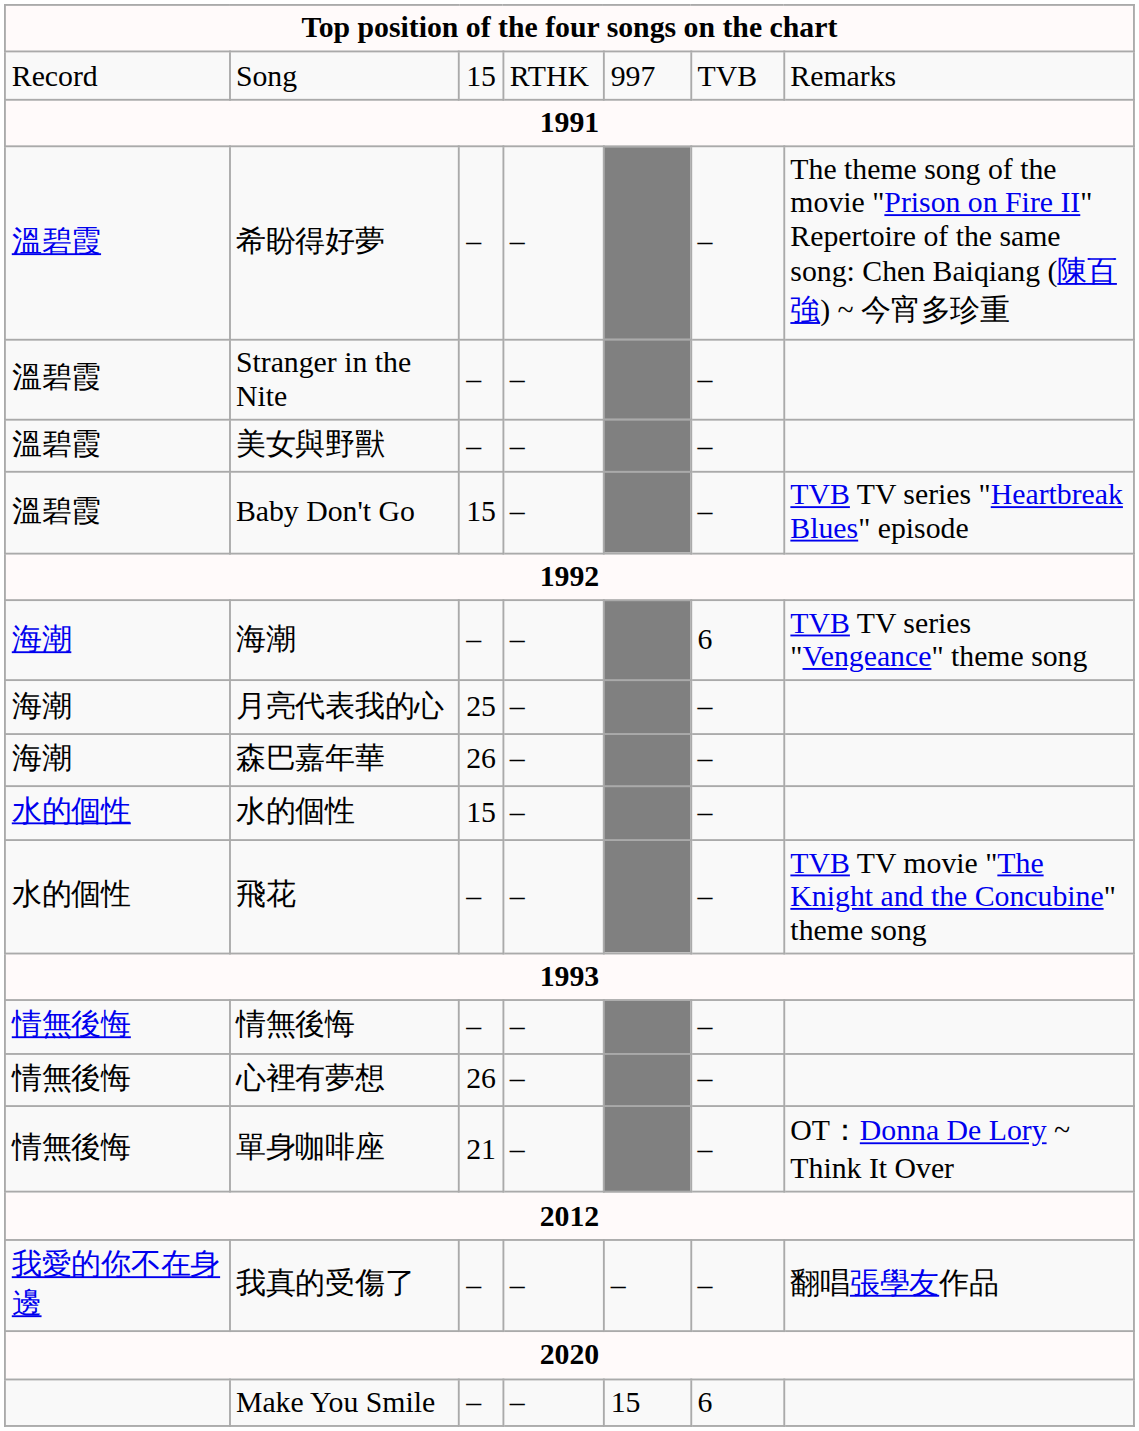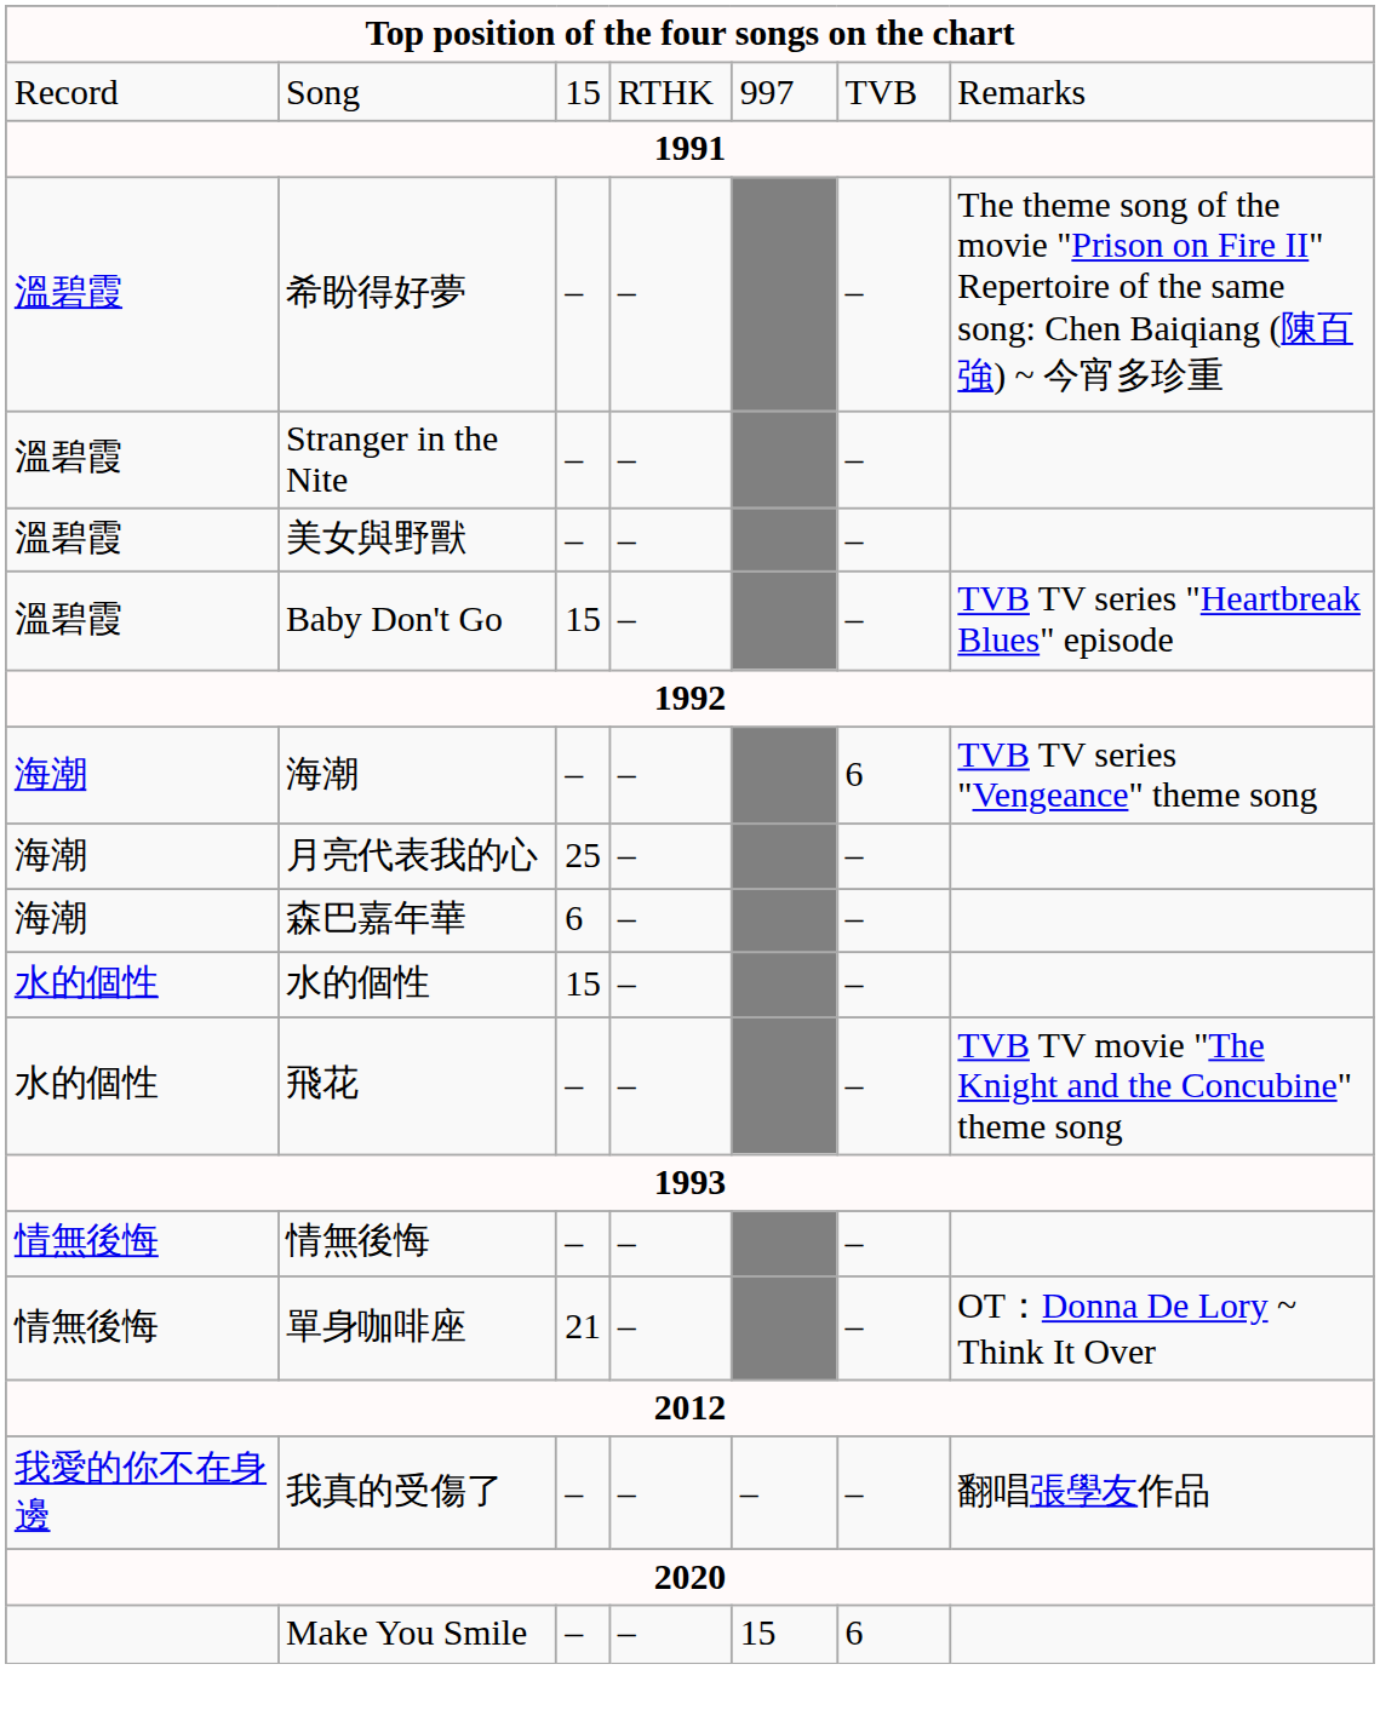森巴嘉年華 | column 3: 26 -> 6
- row: 情無後悔 | 心裡有夢想 | 26 | – | –
